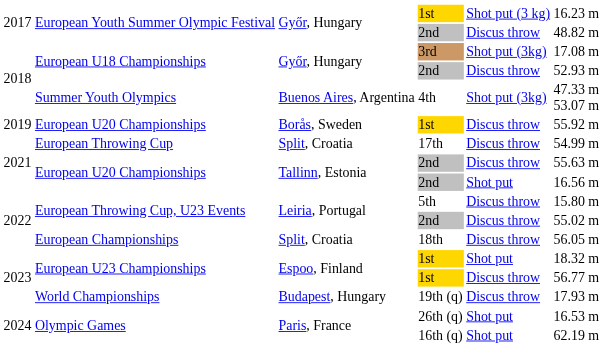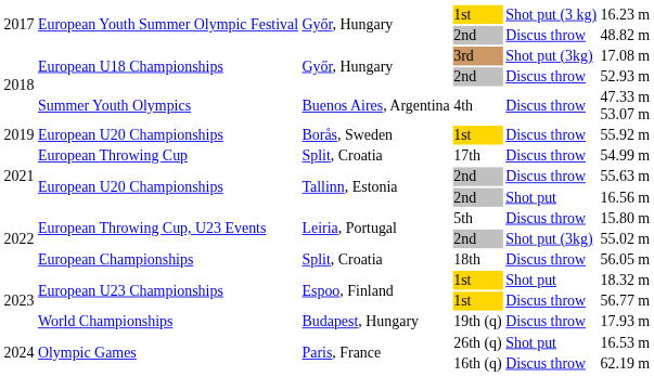Summer Youth Olympics | column 5: Shot put (3kg) -> Discus throw
European Throwing Cup, U23 Events / 2nd | column 5: Discus throw -> Shot put (3kg)
Olympic Games / 16th (q) | column 5: Shot put -> Discus throw
